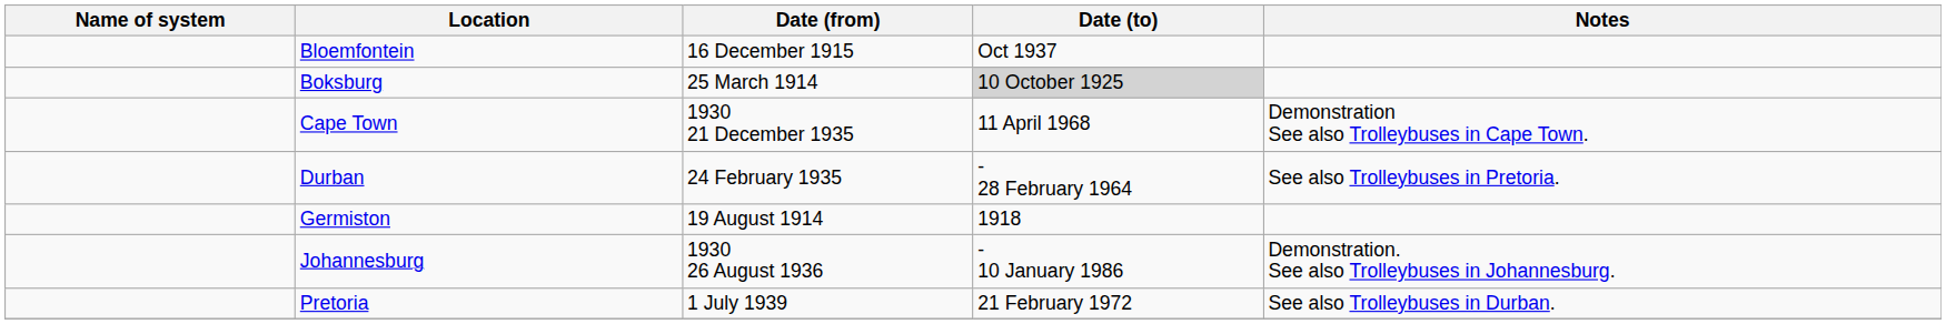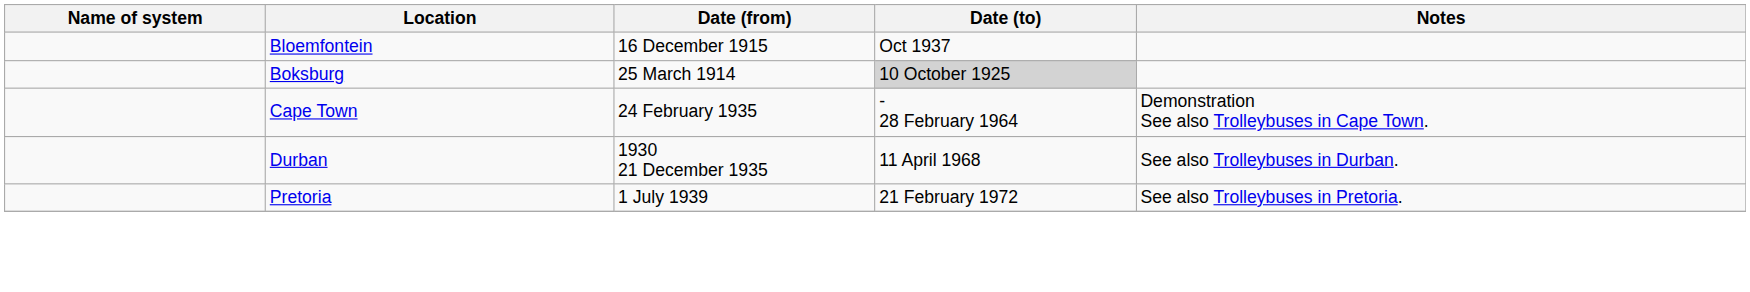Cape Town | Date (from): 1930 21 December 1935 -> 24 February 1935
Cape Town | Date (to): 11 April 1968 -> - 28 February 1964
Durban | Date (from): 24 February 1935 -> 1930 21 December 1935
Durban | Date (to): - 28 February 1964 -> 11 April 1968
Durban | Notes: See also Trolleybuses in Pretoria. -> See also Trolleybuses in Durban.
- row: Germiston | 19 August 1914 | 1918
- row: Johannesburg | 1930 26 August 1936 | - 10 January 1986 | Demonstration. See also Trolleybuses in Johannesburg.
Pretoria | Notes: See also Trolleybuses in Durban. -> See also Trolleybuses in Pretoria.
